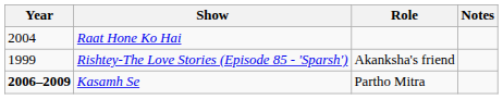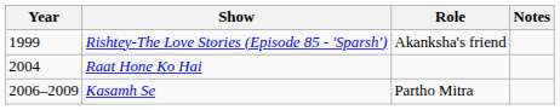rows swapped: Rishtey-The Love Stories (Episode 85 - 'Sparsh') <-> Raat Hone Ko Hai
Kasamh Se | Year: bold -> normal
